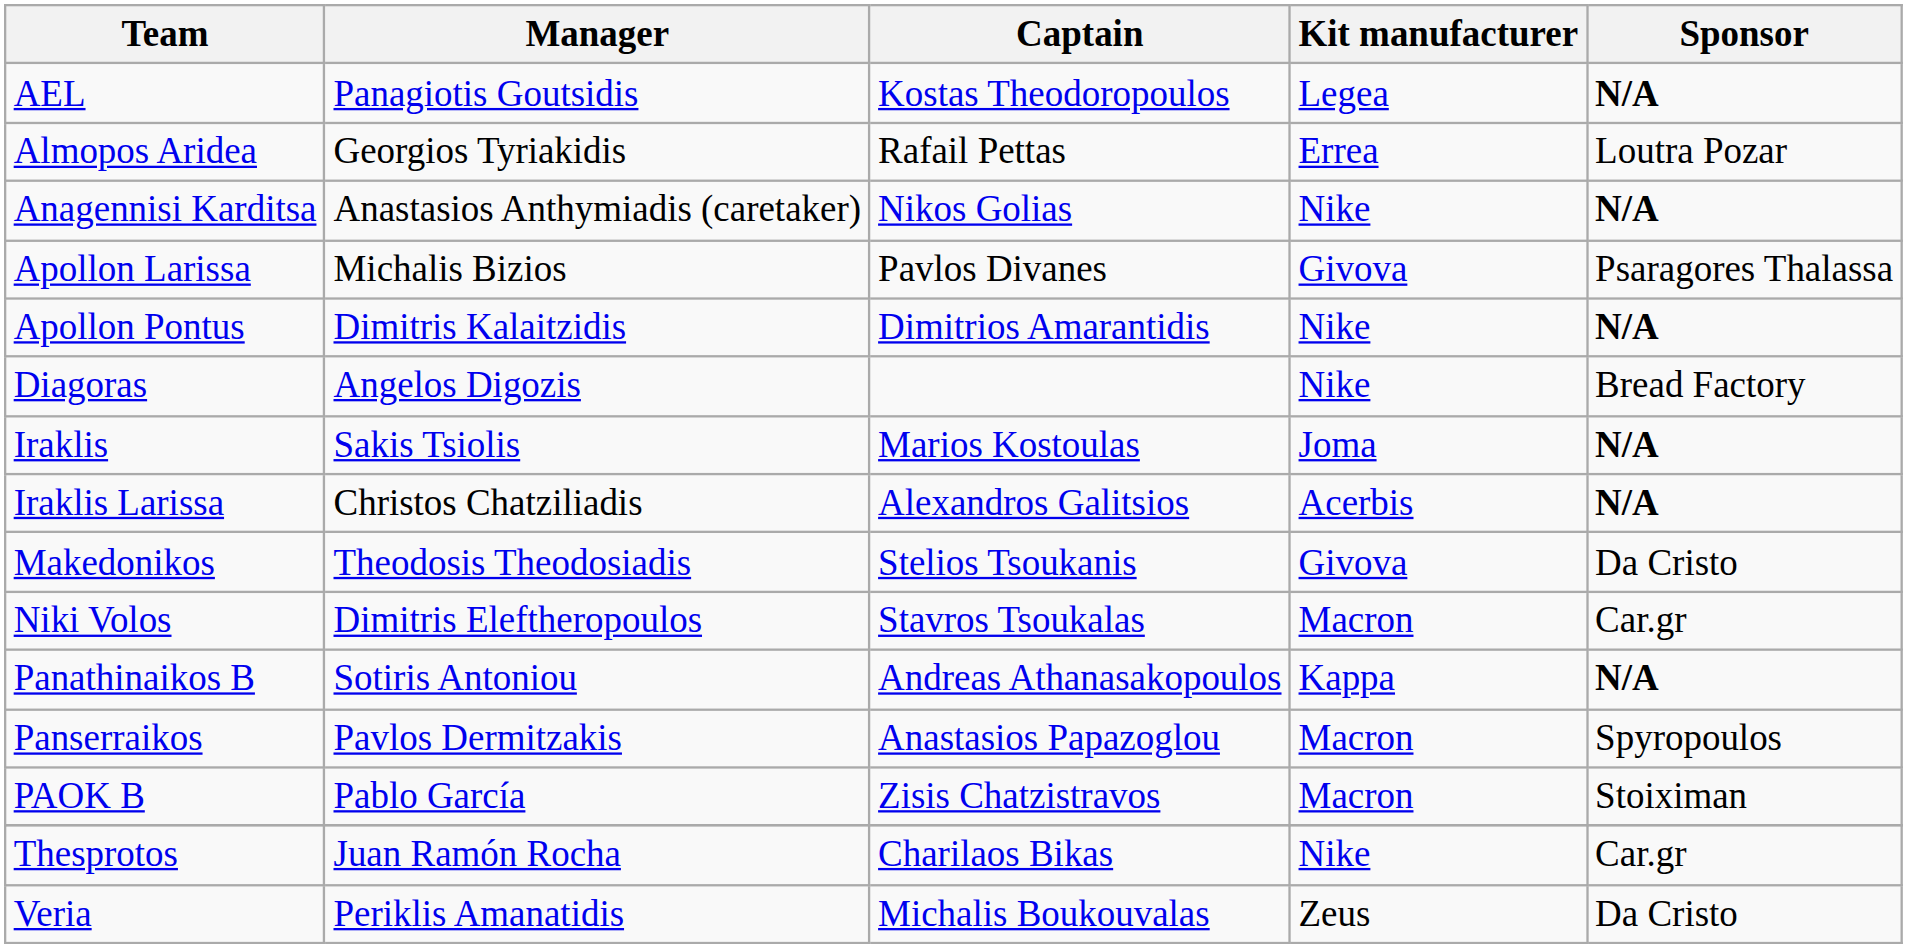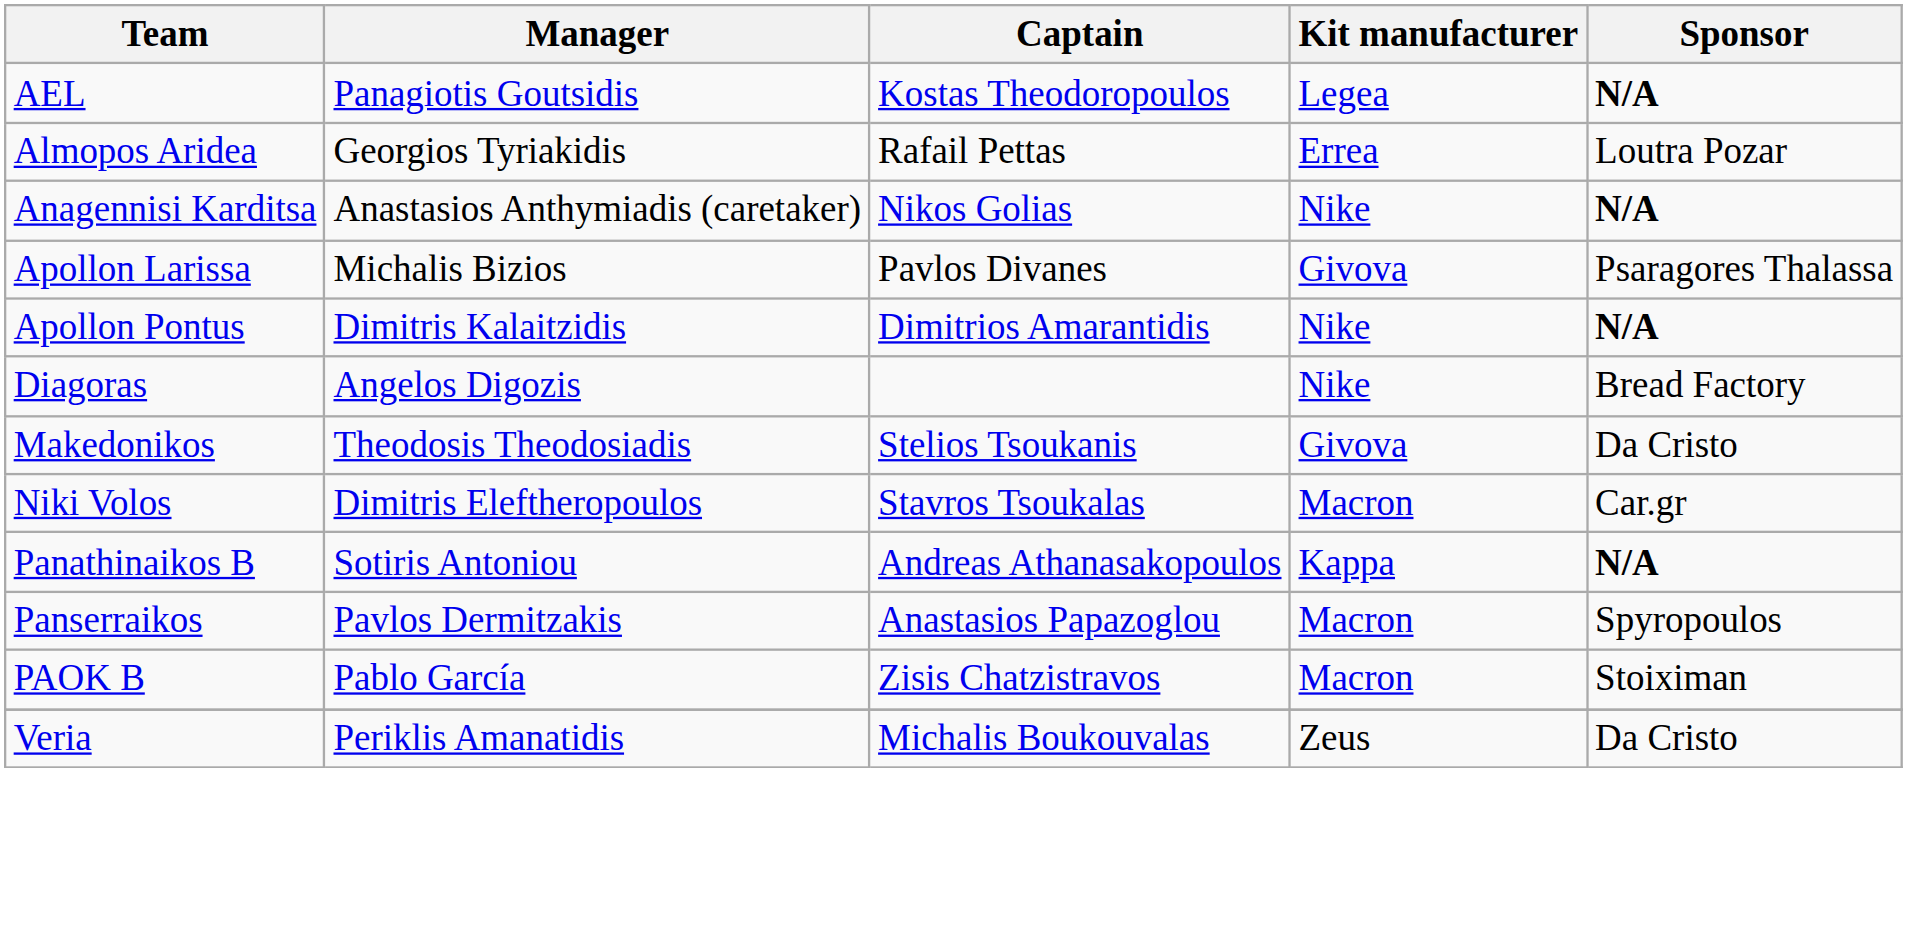- row: Iraklis | Sakis Tsiolis | Marios Kostoulas | Joma | N/A
- row: Iraklis Larissa | Christos Chatziliadis | Alexandros Galitsios | Acerbis | N/A
- row: Thesprotos | Juan Ramón Rocha | Charilaos Bikas | Nike | Car.gr
